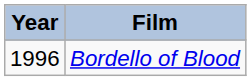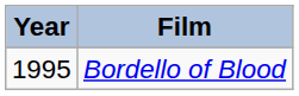Bordello of Blood | Year: 1996 -> 1995
